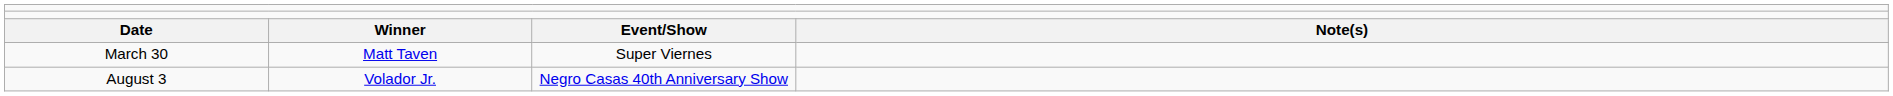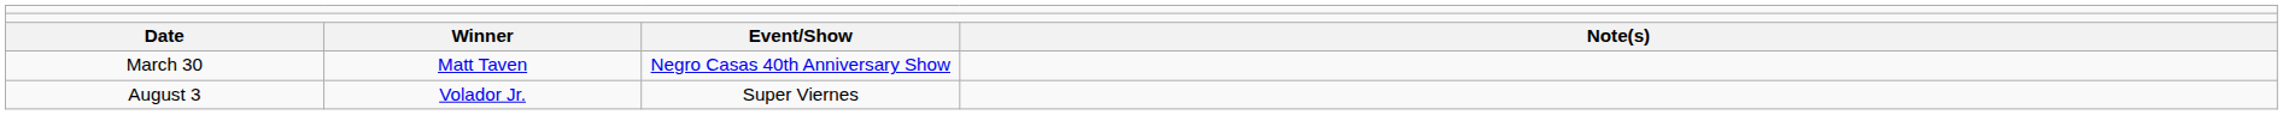March 30 | column 3: Super Viernes -> Negro Casas 40th Anniversary Show
August 3 | column 3: Negro Casas 40th Anniversary Show -> Super Viernes
